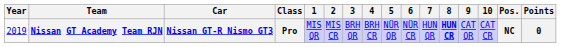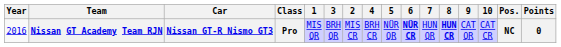columns swapped: 2 <-> 3
Nissan GT Academy Team RJN | Year: 2019 -> 2016
Nissan GT Academy Team RJN | 6: normal -> bold
